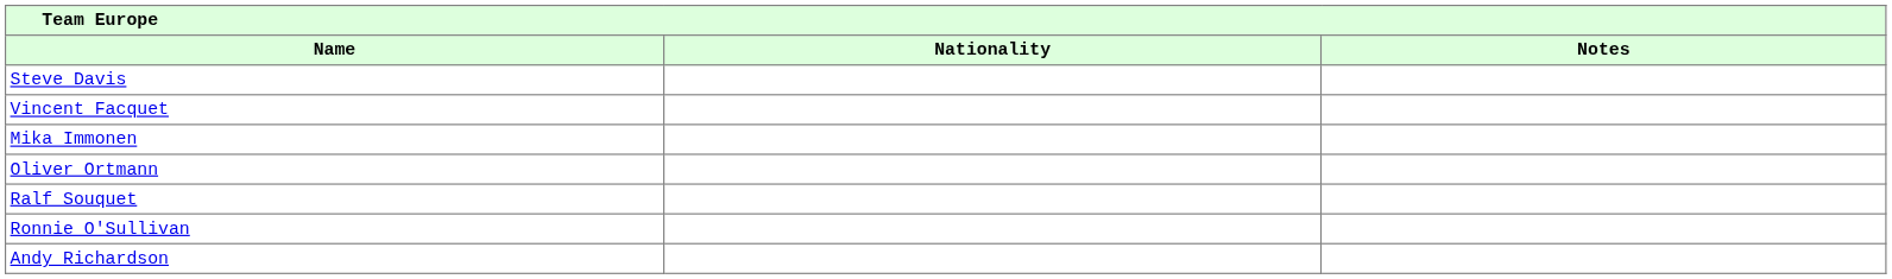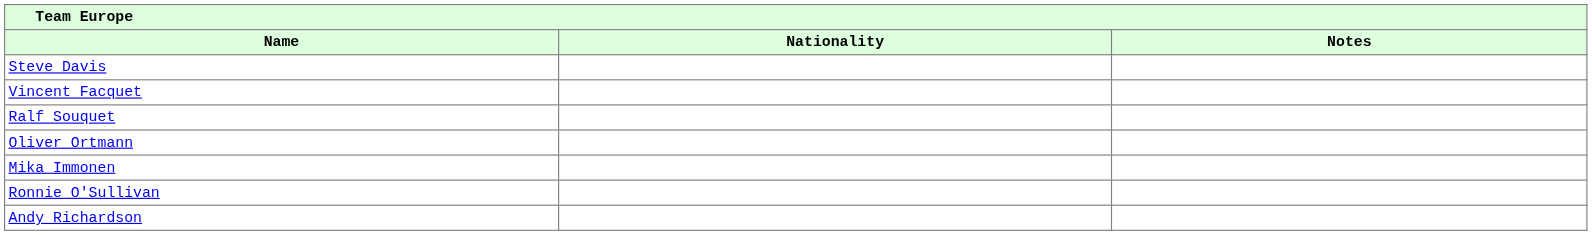rows swapped: Ralf Souquet <-> Mika Immonen
